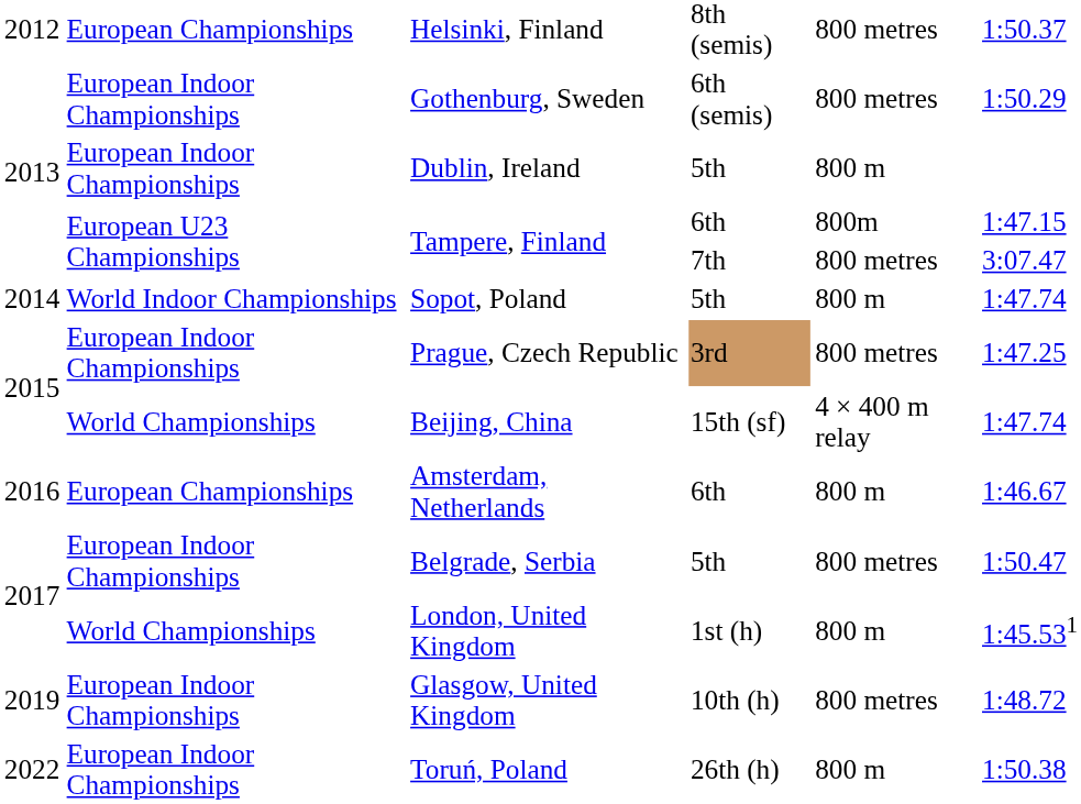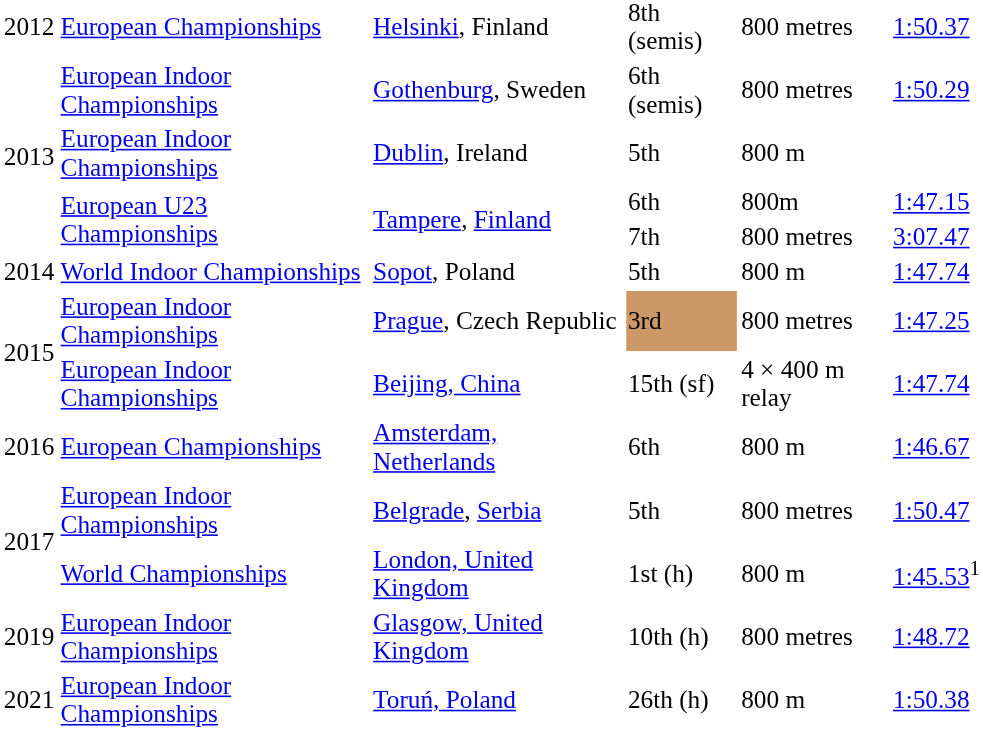Beijing, China | column 2: World Championships -> European Indoor Championships
Toruń, Poland | column 1: 2022 -> 2021
